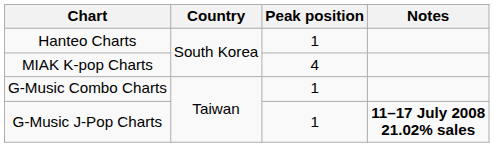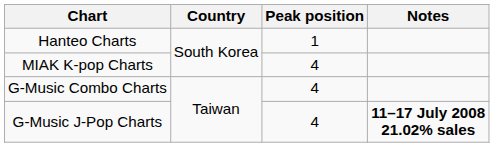G-Music Combo Charts | Peak position: 1 -> 4
G-Music J-Pop Charts | Peak position: 1 -> 4
